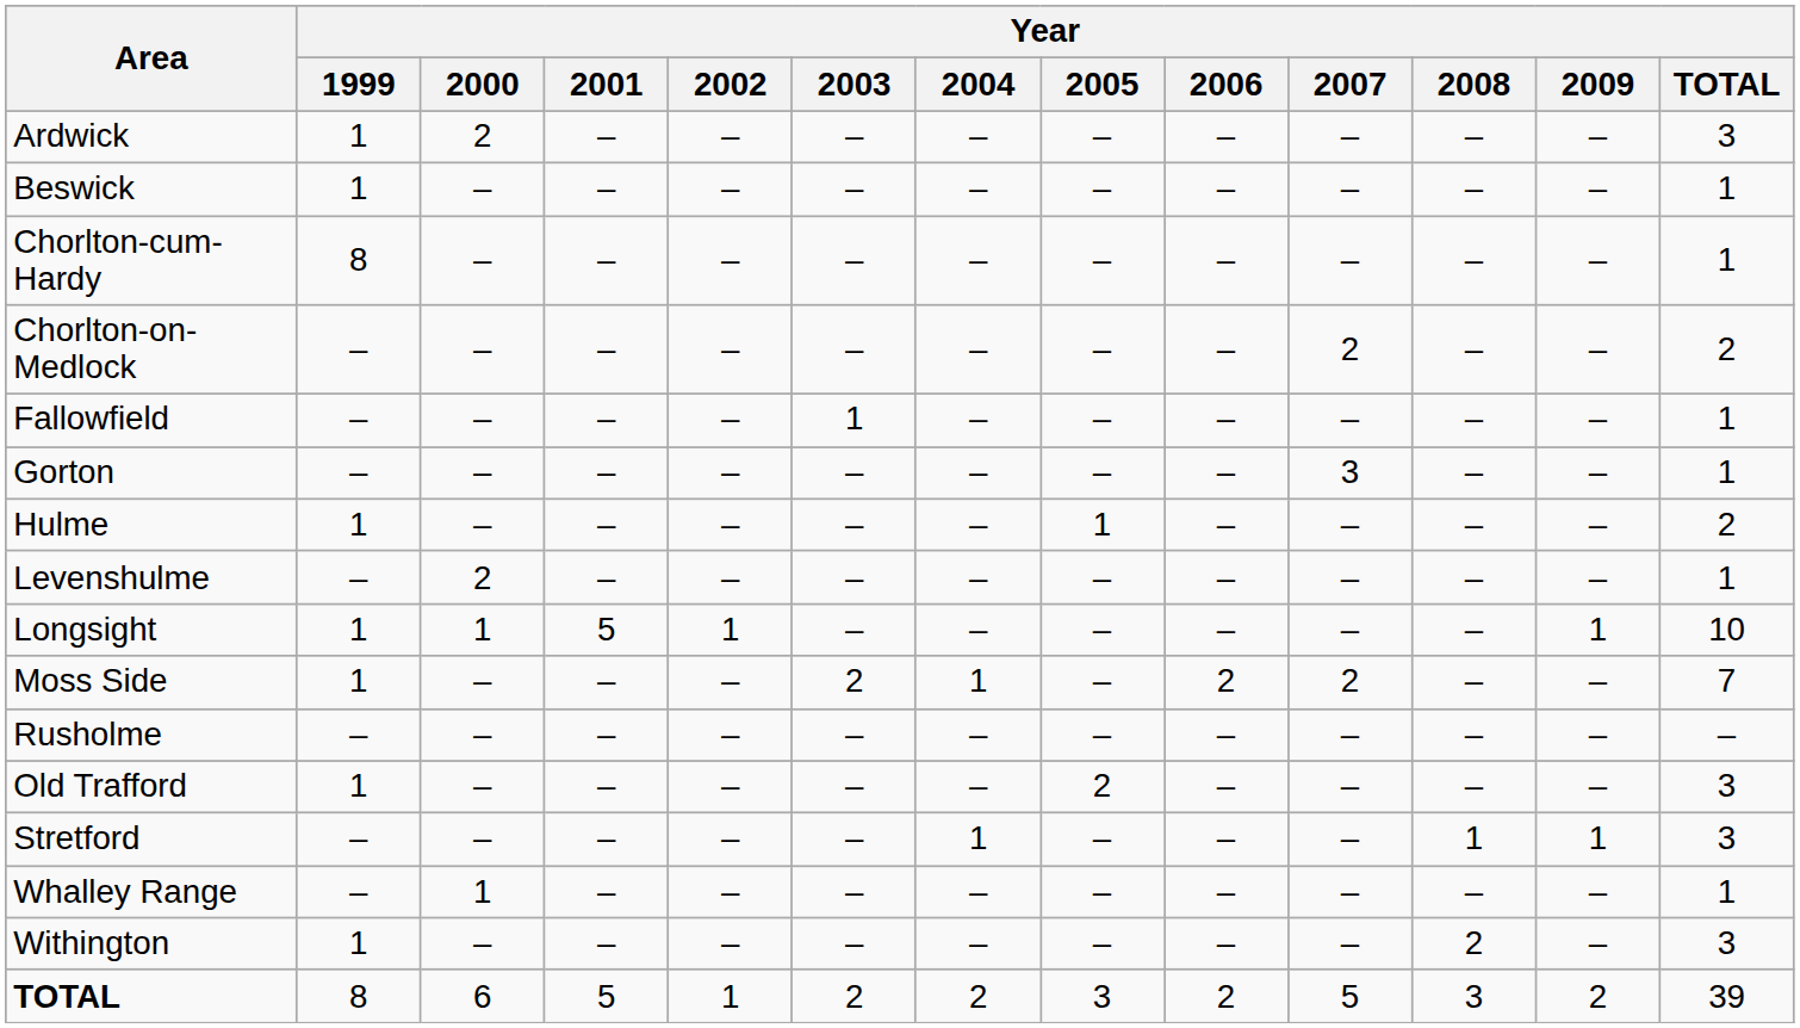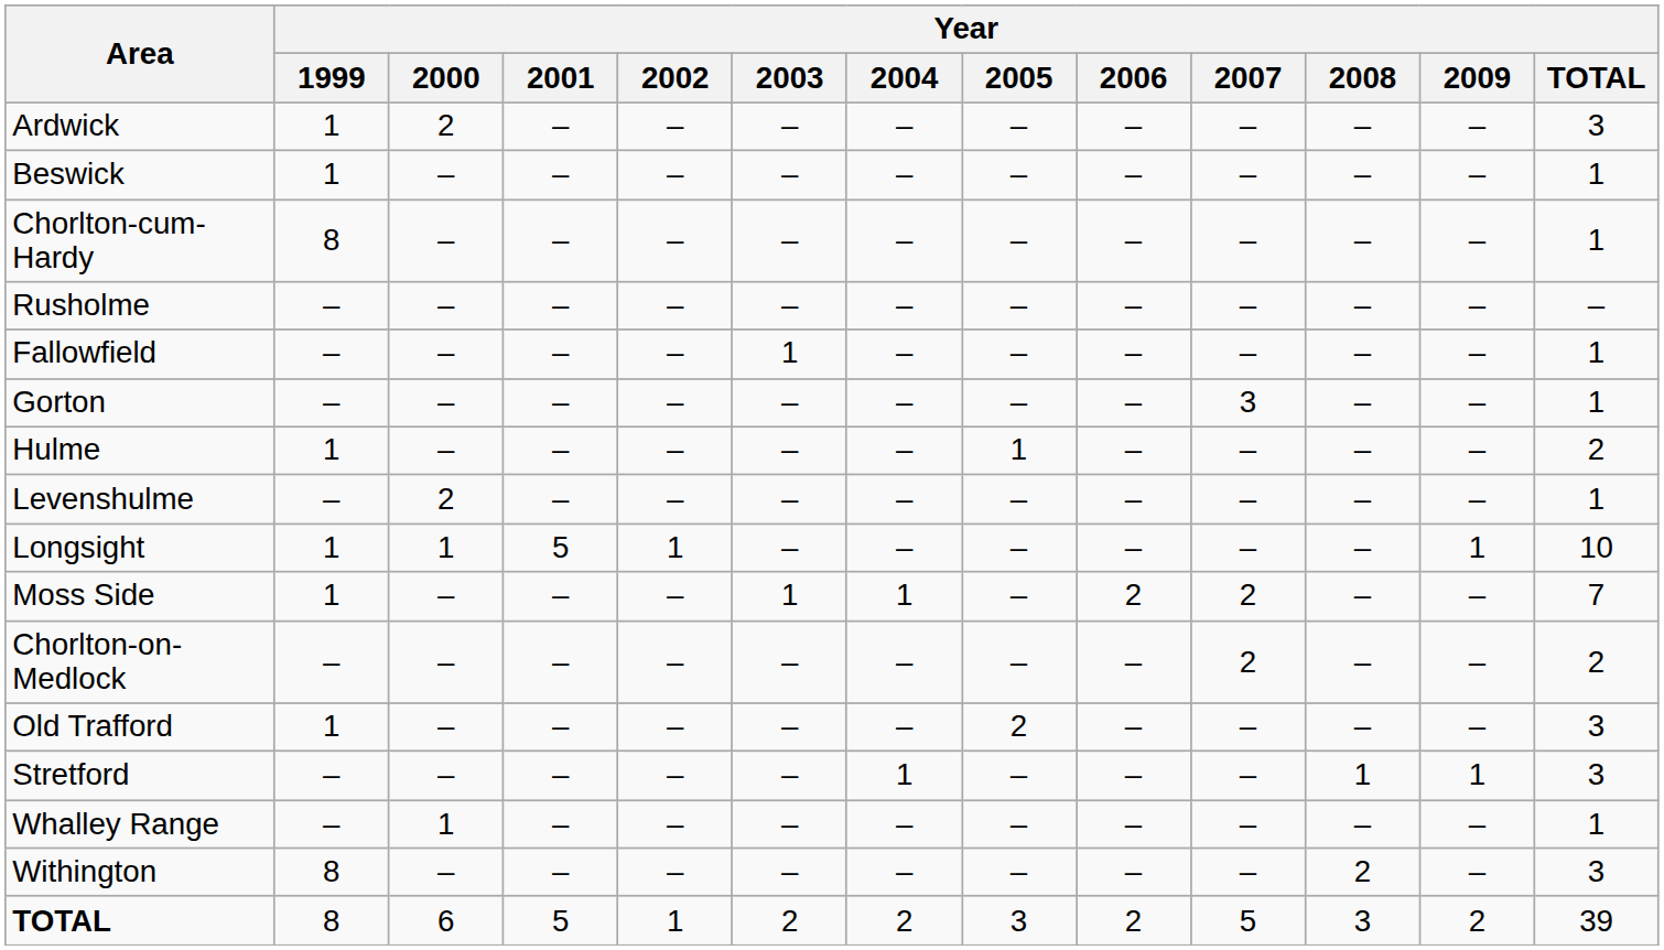rows swapped: Chorlton-on-Medlock <-> Rusholme
Moss Side | Year / 2003: 2 -> 1
Withington | Year / 1999: 1 -> 8
